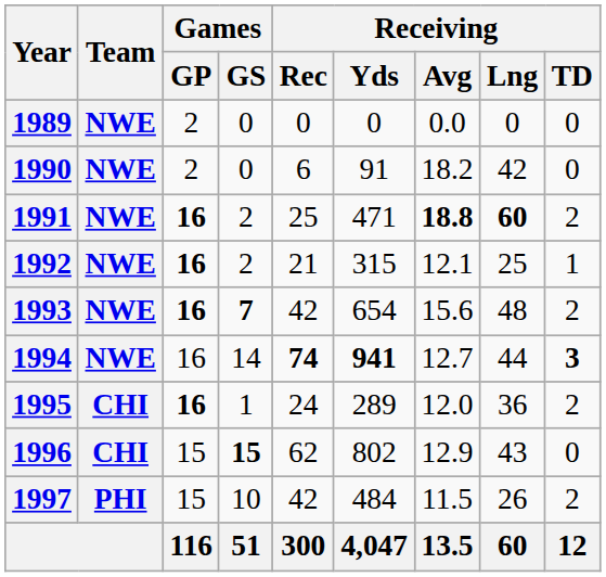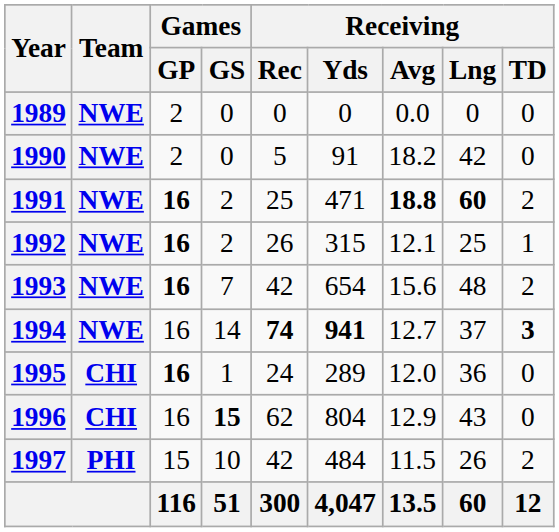1990 | Receiving / Rec: 6 -> 5
1992 | Receiving / Rec: 21 -> 26
1993 | Games / GS: bold -> normal
1994 | Receiving / Lng: 44 -> 37
1995 | Receiving / TD: 2 -> 0
1996 | Games / GP: 15 -> 16
1996 | Receiving / Yds: 802 -> 804
